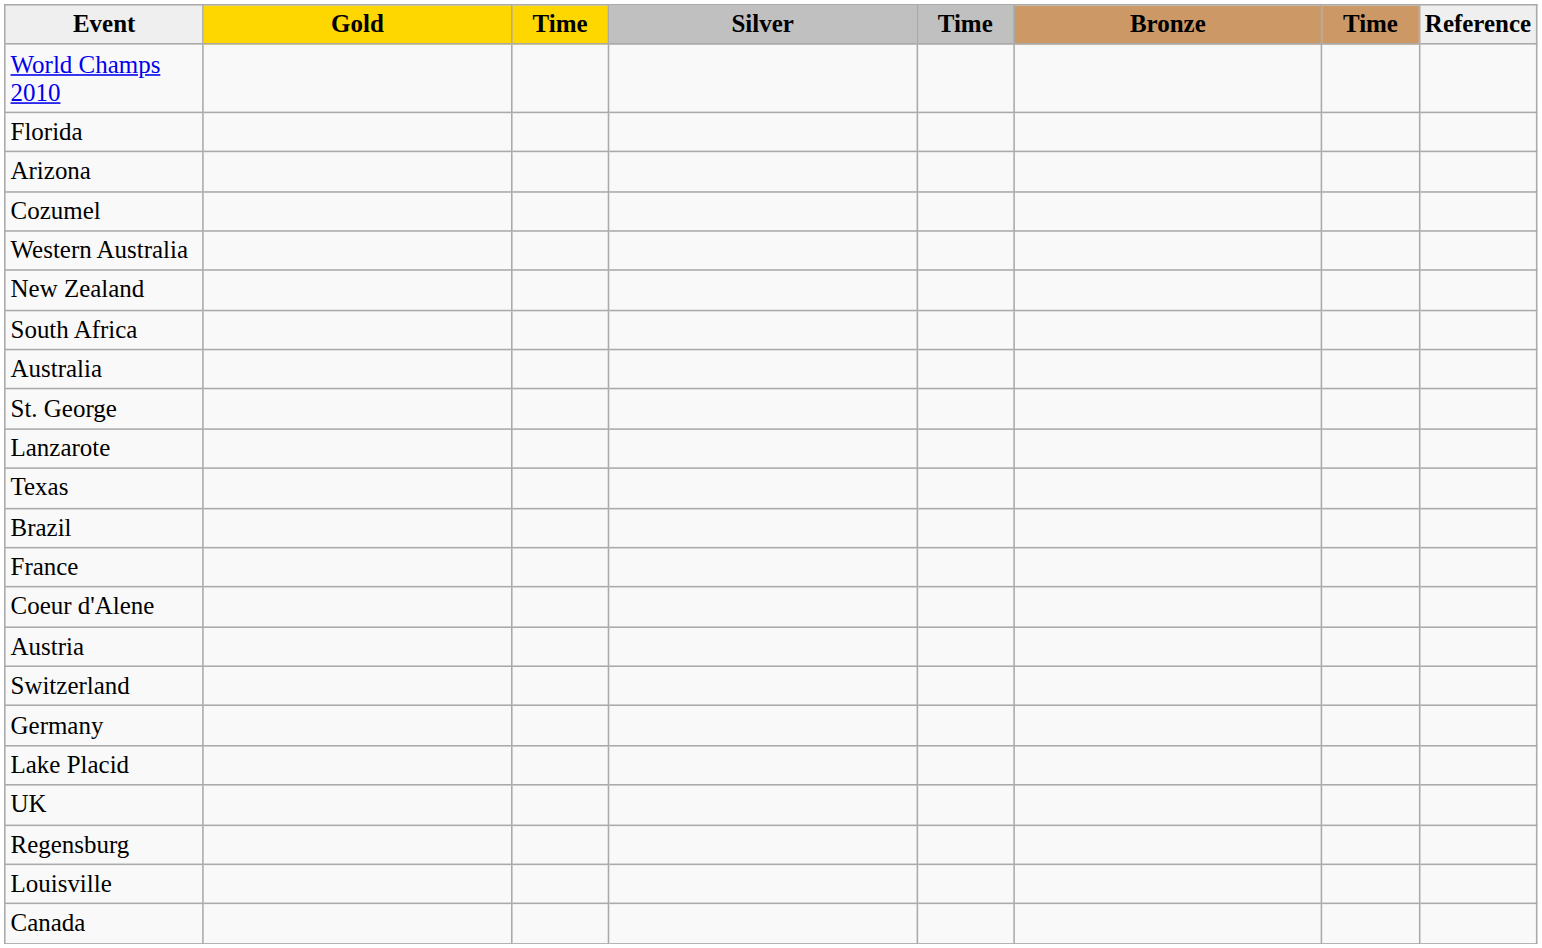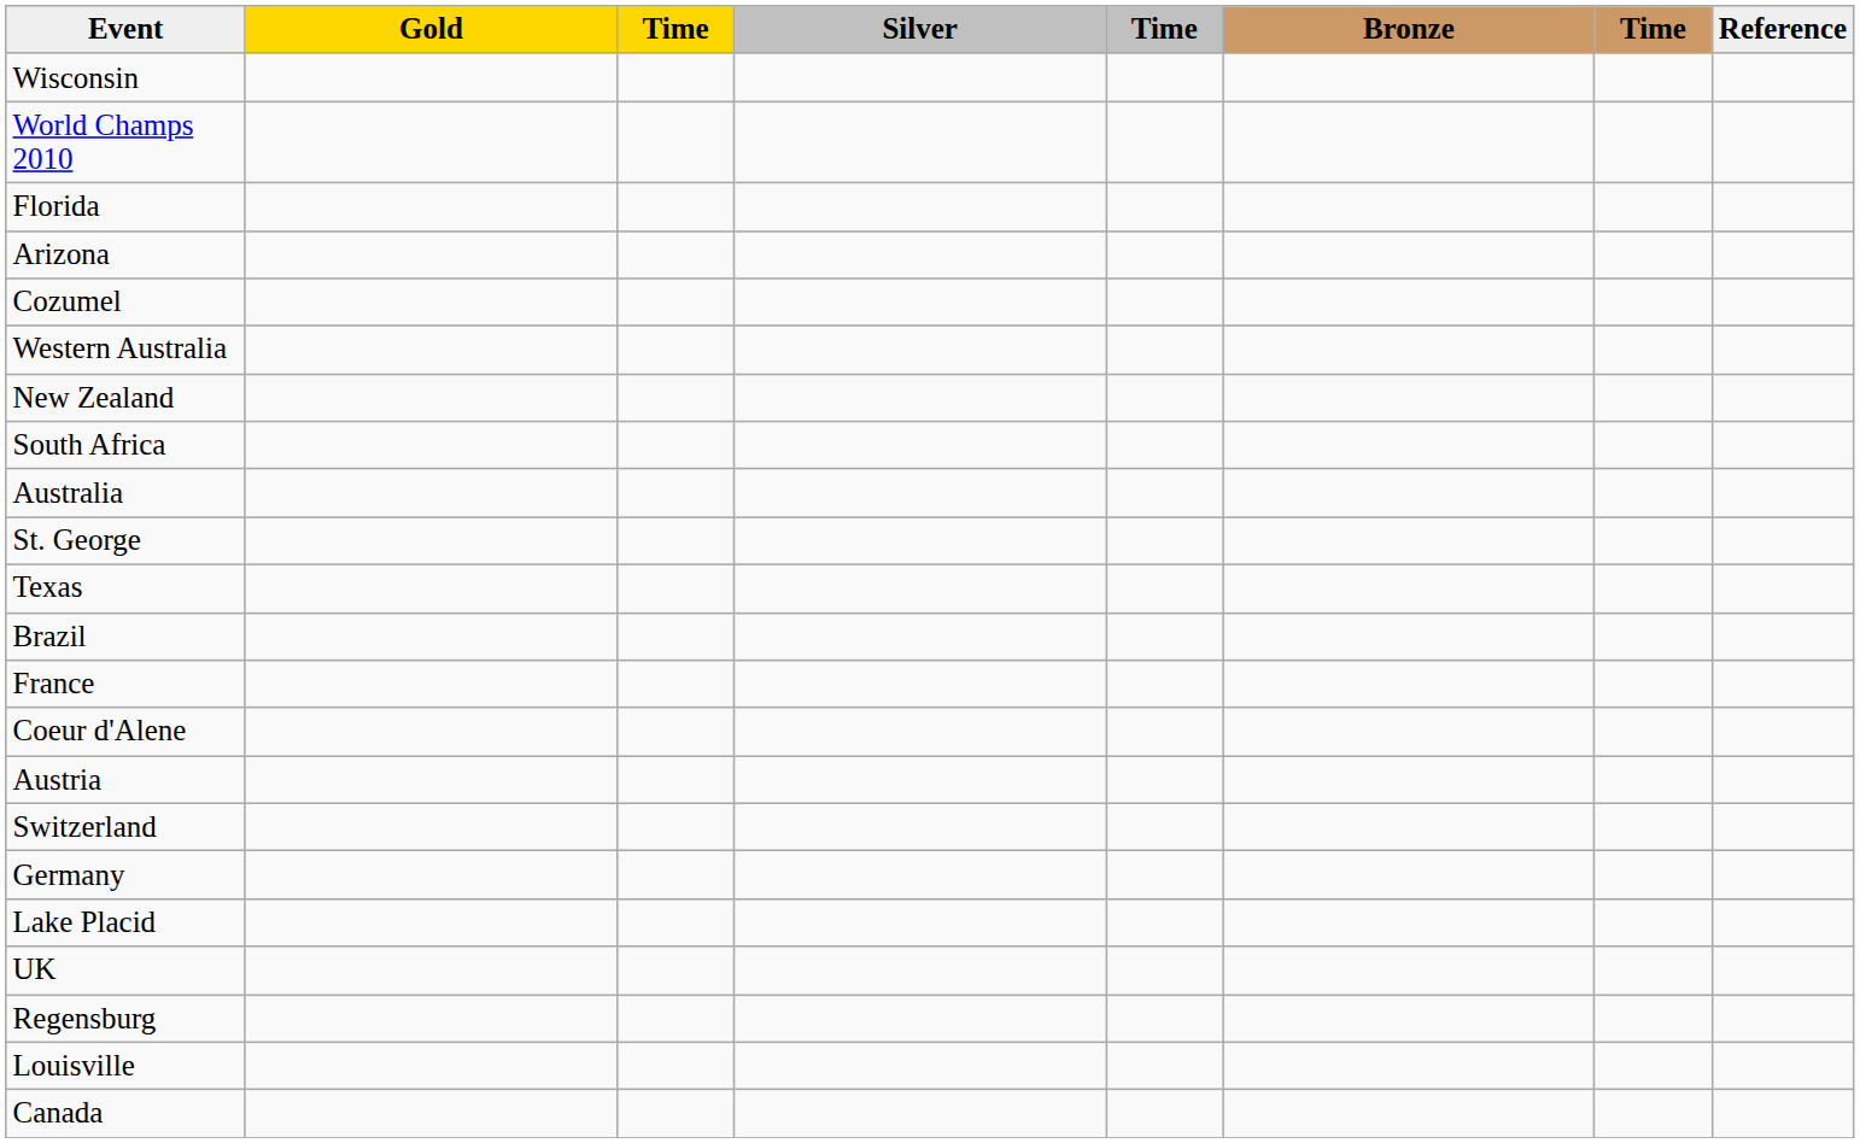+ row: Wisconsin
- row: Lanzarote
